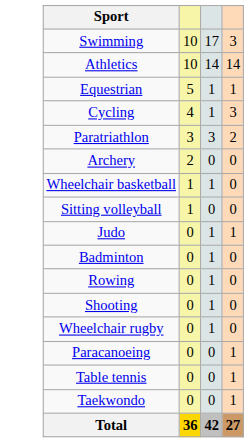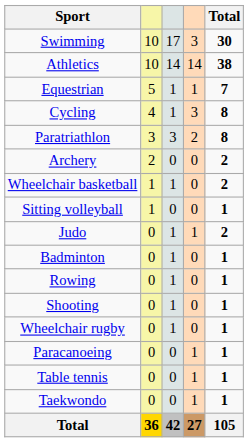+ column: Total | 30 | 38 | 7 | 8 | 8 | 2 | 2 | 1 | 2 | 1 | 1 | 1 | 1 | 1 | 1 | 1 | 105
